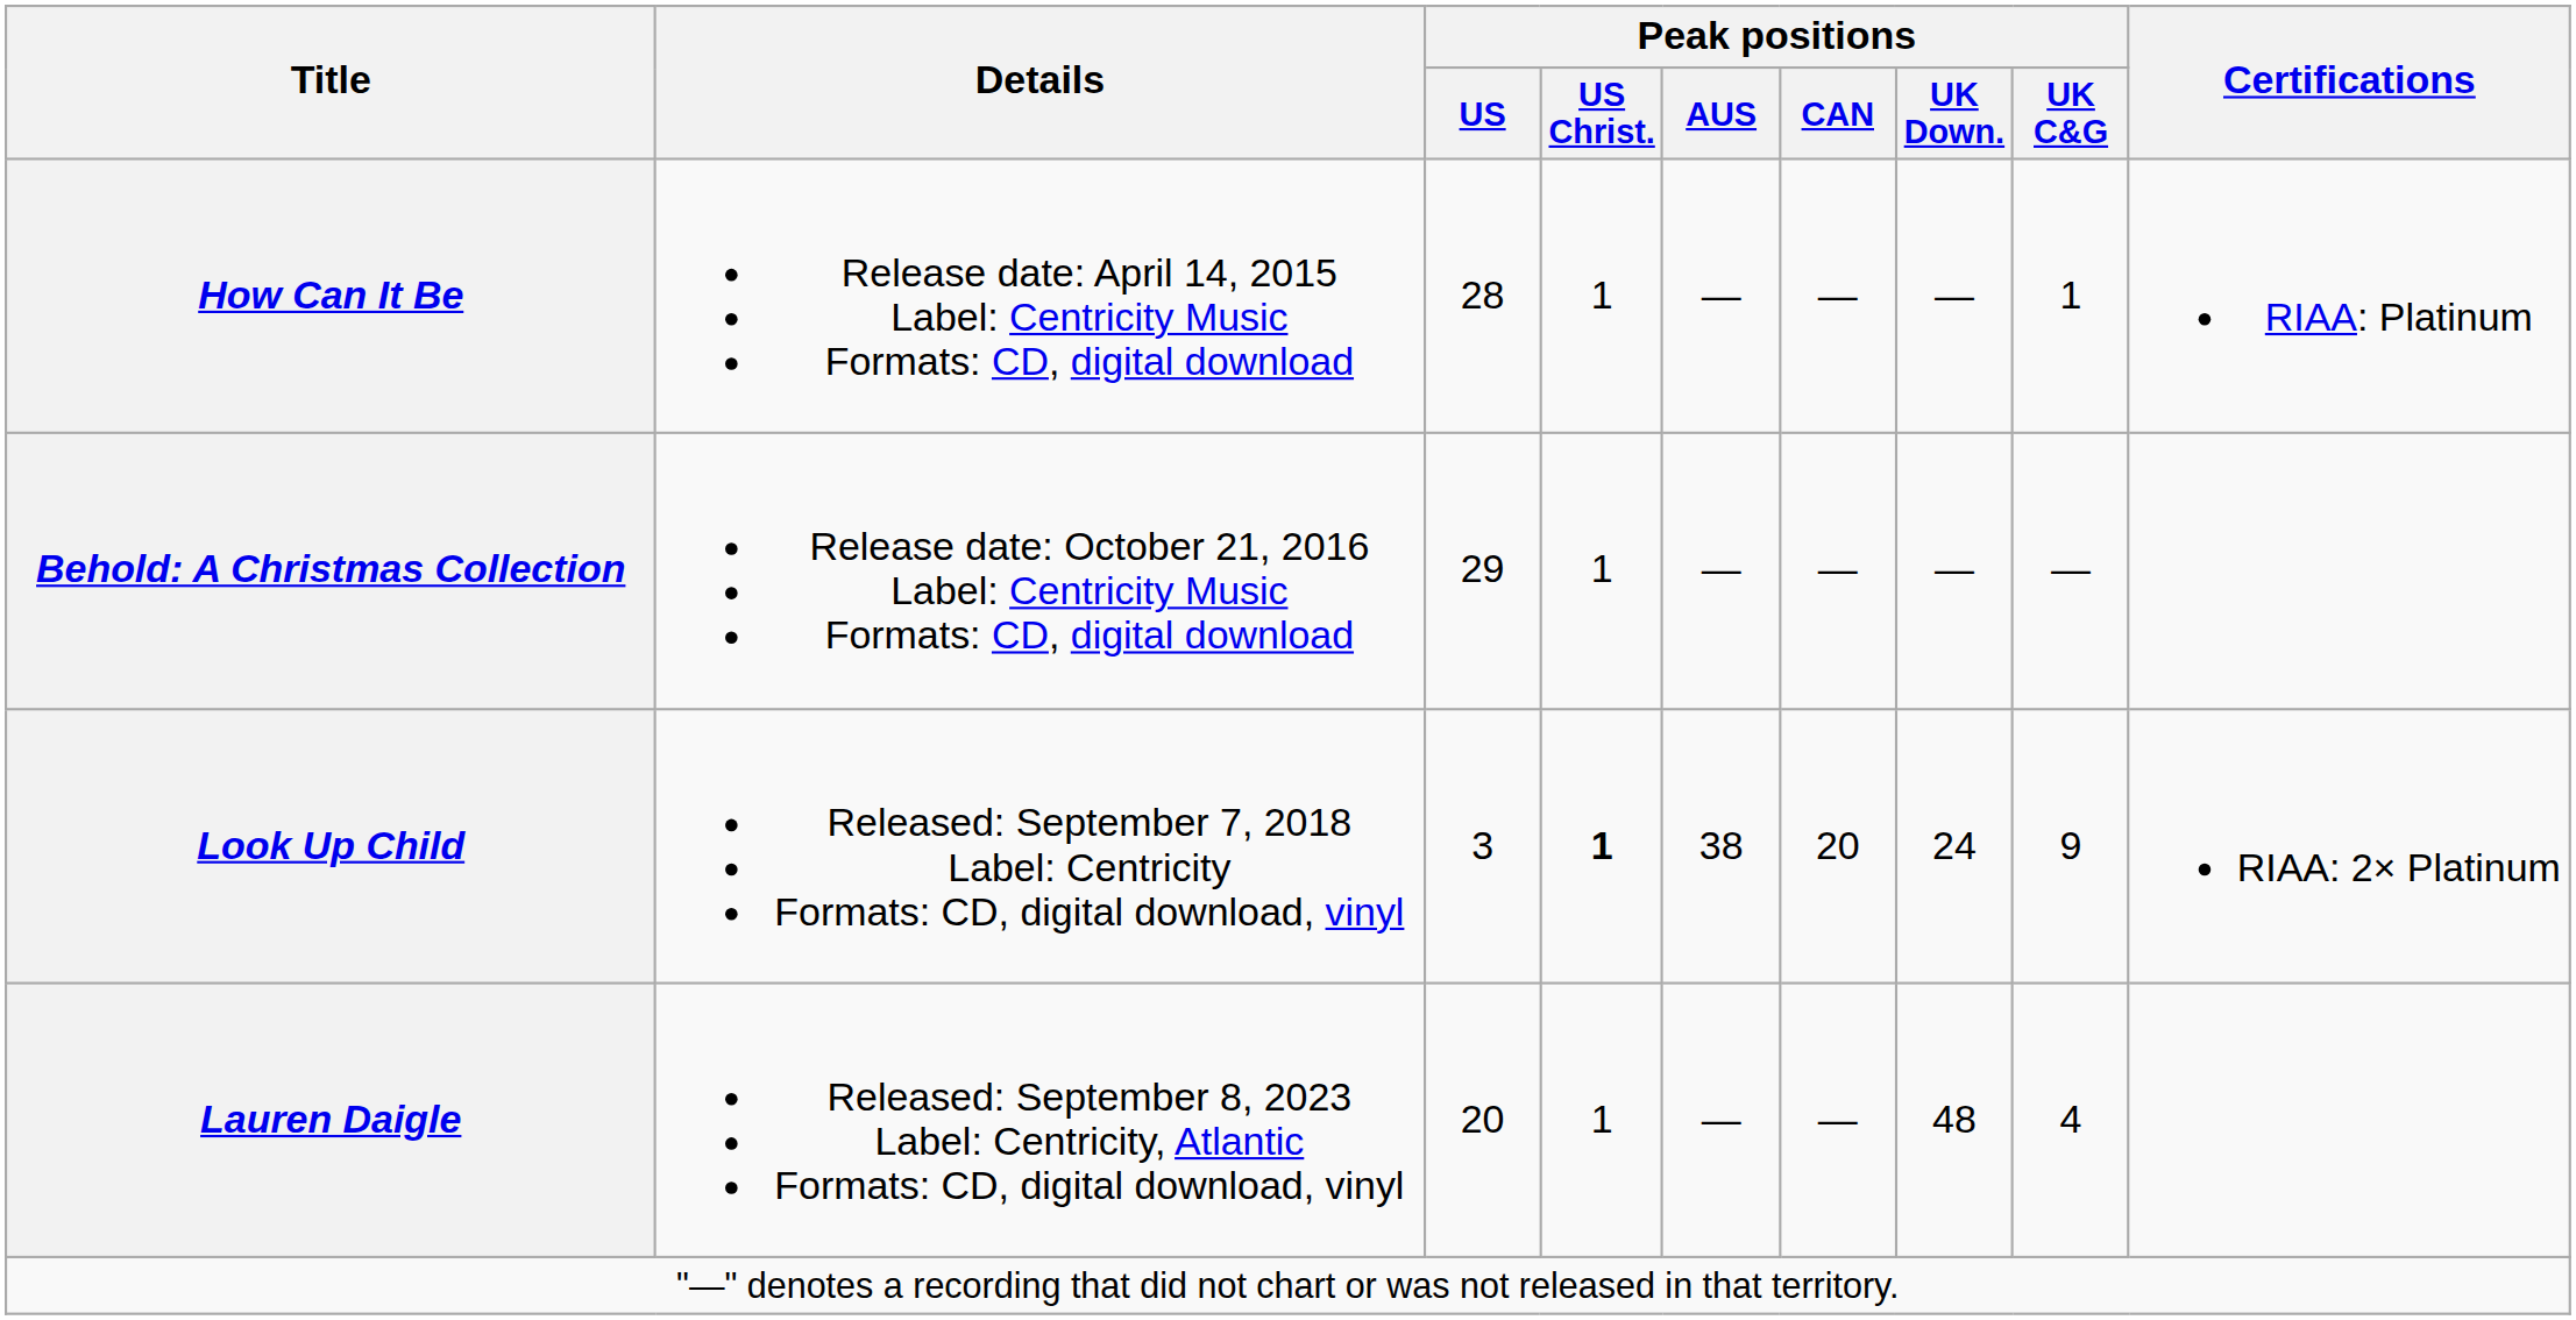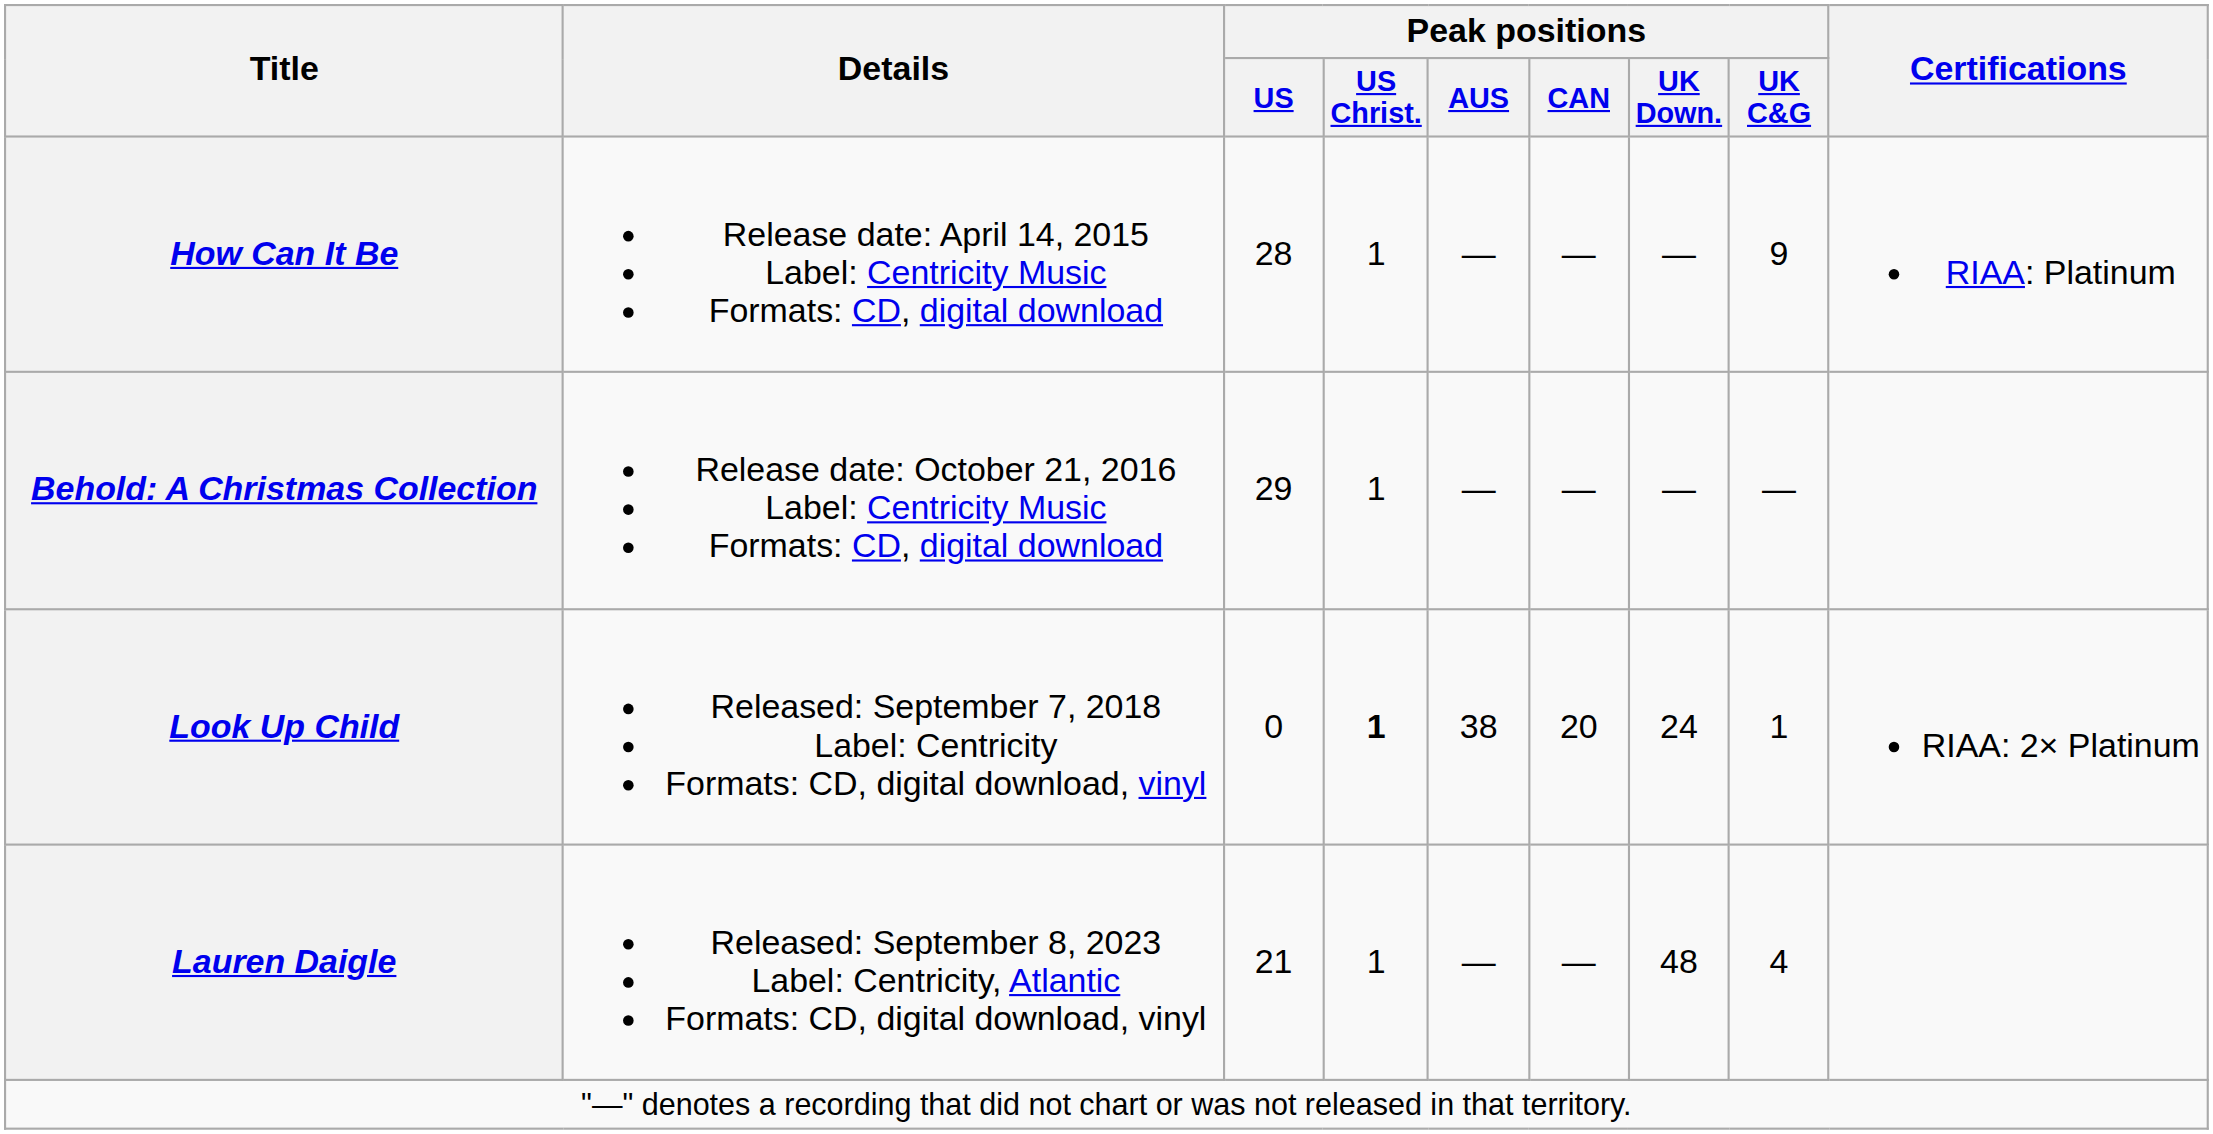How Can It Be | Peak positions / UK C&G: 1 -> 9
Look Up Child | Peak positions / US: 3 -> 0
Look Up Child | Peak positions / UK C&G: 9 -> 1
Lauren Daigle | Peak positions / US: 20 -> 21
